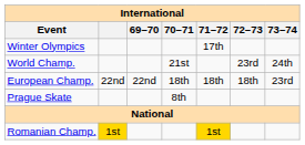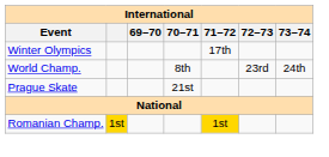World Champ. | 70–71: 21st -> 8th
- row: European Champ. | 22nd | 22nd | 18th | 18th | 18th | 23rd
Prague Skate | 70–71: 8th -> 21st
